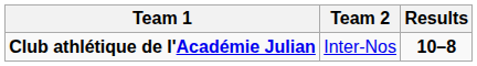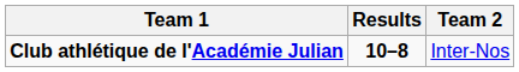columns swapped: Team 2 <-> Results
